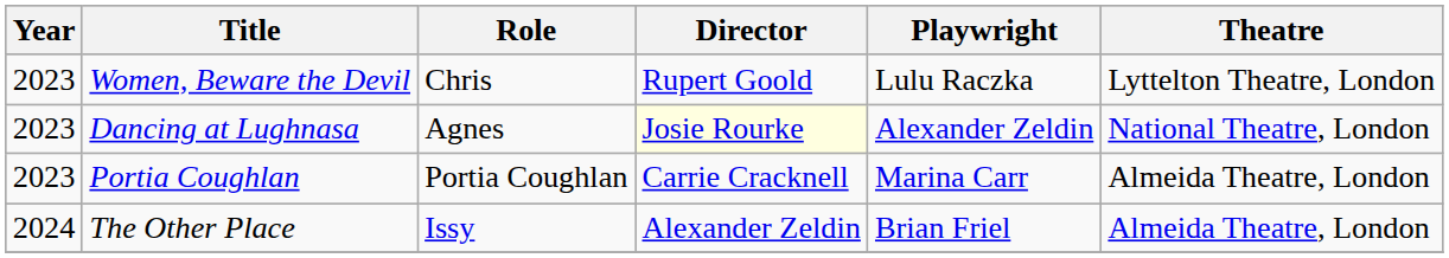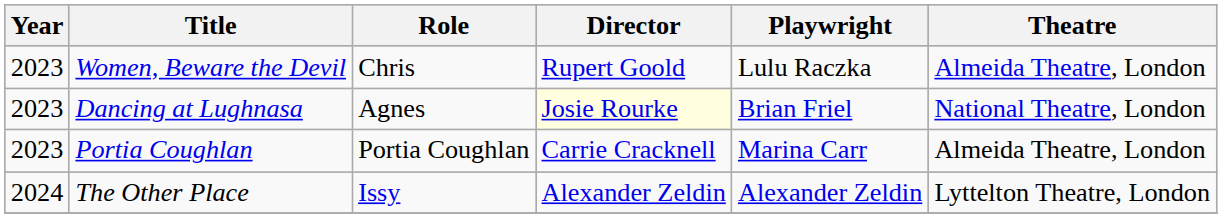Women, Beware the Devil | Theatre: Lyttelton Theatre, London -> Almeida Theatre, London
Dancing at Lughnasa | Playwright: Alexander Zeldin -> Brian Friel
The Other Place | Playwright: Brian Friel -> Alexander Zeldin
The Other Place | Theatre: Almeida Theatre, London -> Lyttelton Theatre, London
